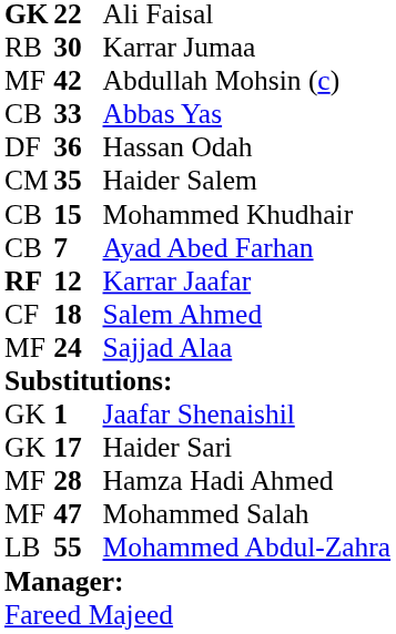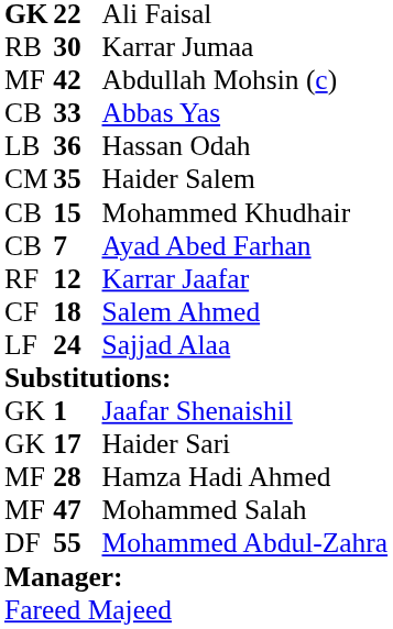Hassan Odah | column 1: DF -> LB
Karrar Jaafar | column 1: bold -> normal
Sajjad Alaa | column 1: MF -> LF
Mohammed Abdul-Zahra | column 1: LB -> DF
